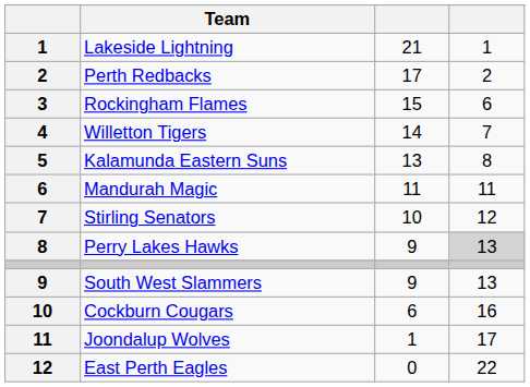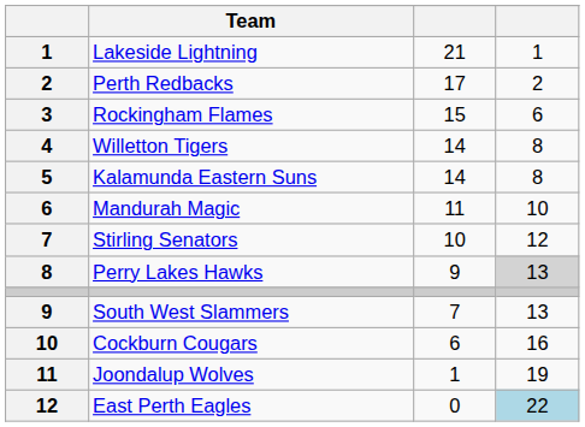Willetton Tigers | column 4: 7 -> 8
Kalamunda Eastern Suns | column 3: 13 -> 14
Mandurah Magic | column 4: 11 -> 10
South West Slammers | column 3: 9 -> 7
Joondalup Wolves | column 4: 17 -> 19
East Perth Eagles | column 4: no background -> lightblue background
